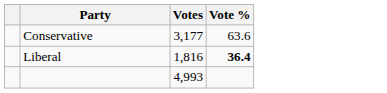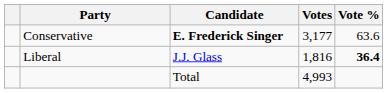+ column: Candidate | E. Frederick Singer | J.J. Glass | Total
